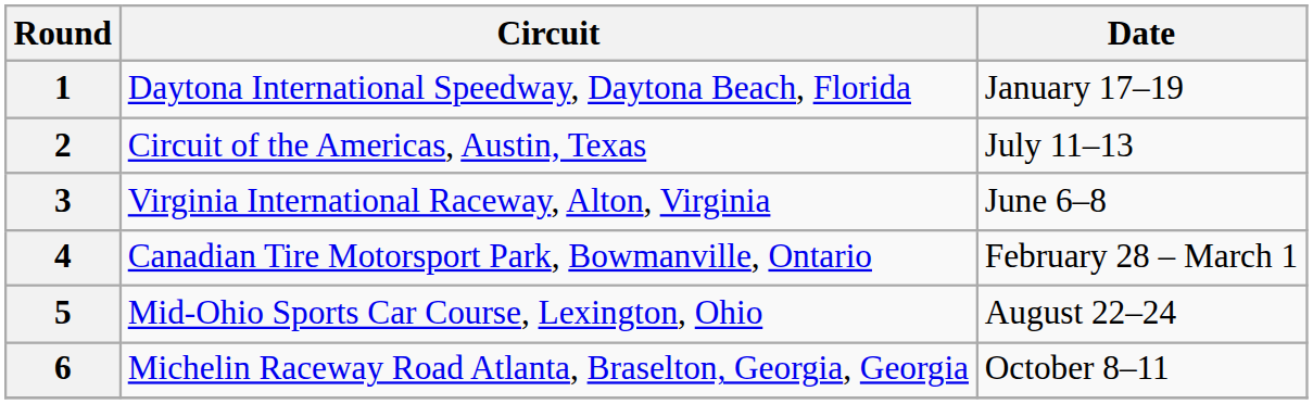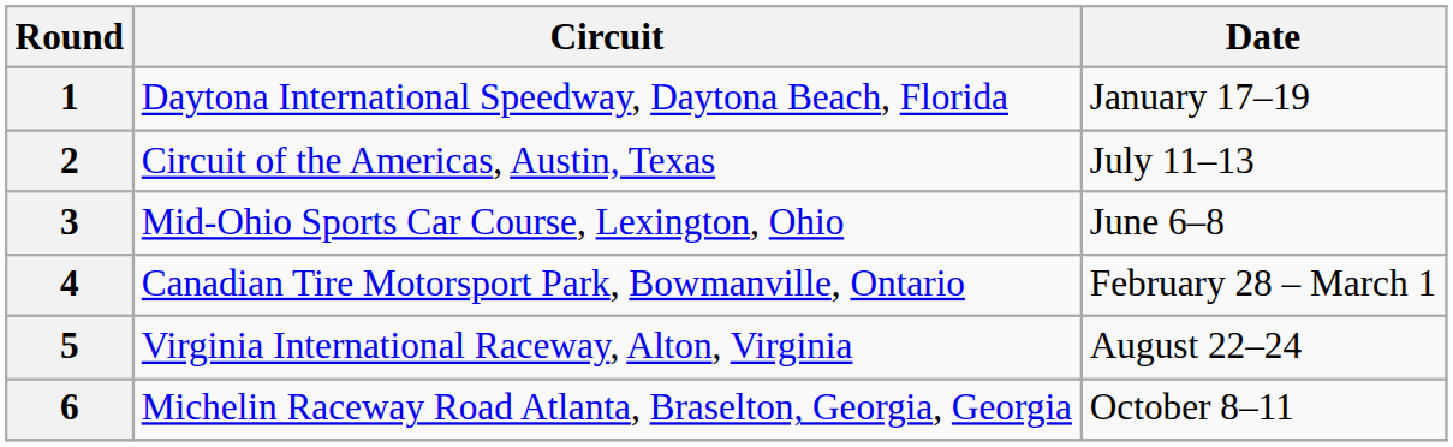3 | Circuit: Virginia International Raceway, Alton, Virginia -> Mid-Ohio Sports Car Course, Lexington, Ohio
5 | Circuit: Mid-Ohio Sports Car Course, Lexington, Ohio -> Virginia International Raceway, Alton, Virginia
